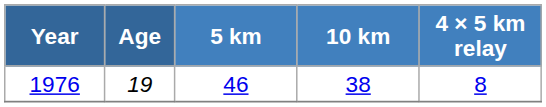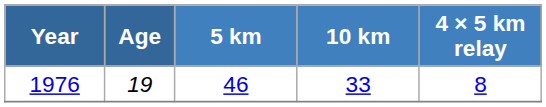1976 | 10 km: 38 -> 33
